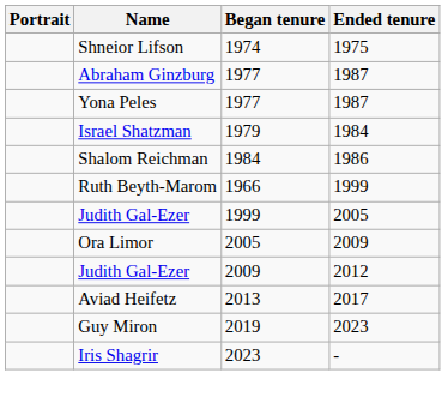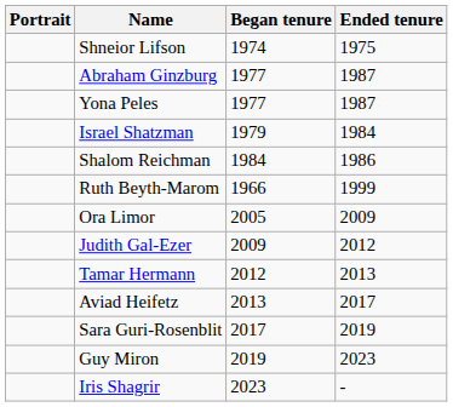- row: Judith Gal-Ezer | 1999 | 2005
+ row: Tamar Hermann | 2012 | 2013
+ row: Sara Guri-Rosenblit | 2017 | 2019
